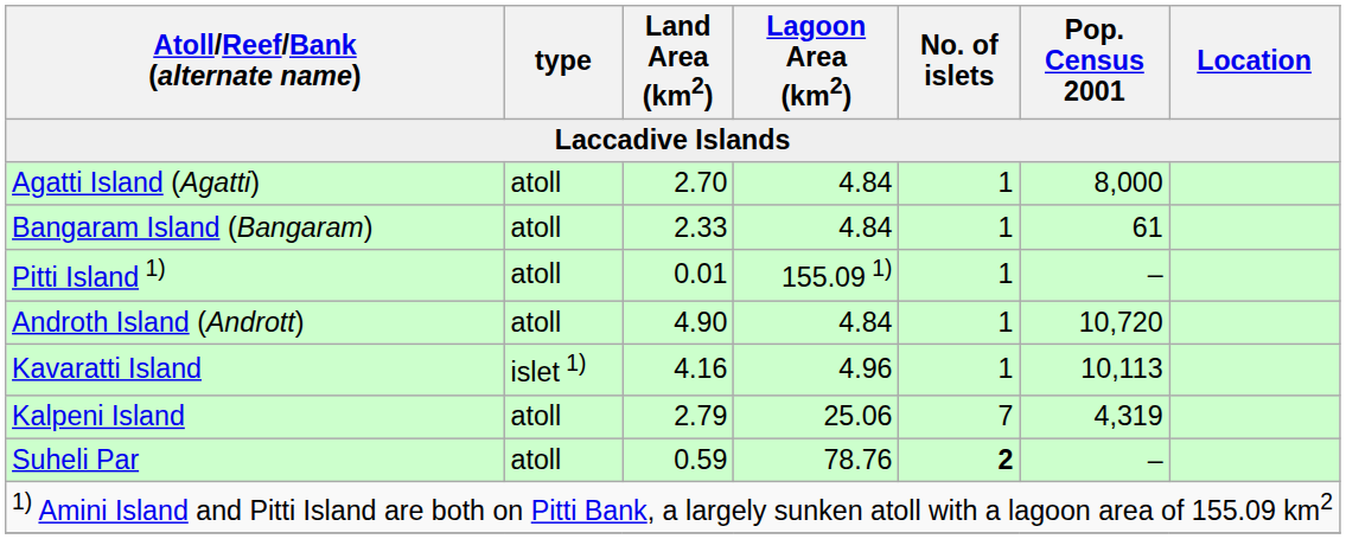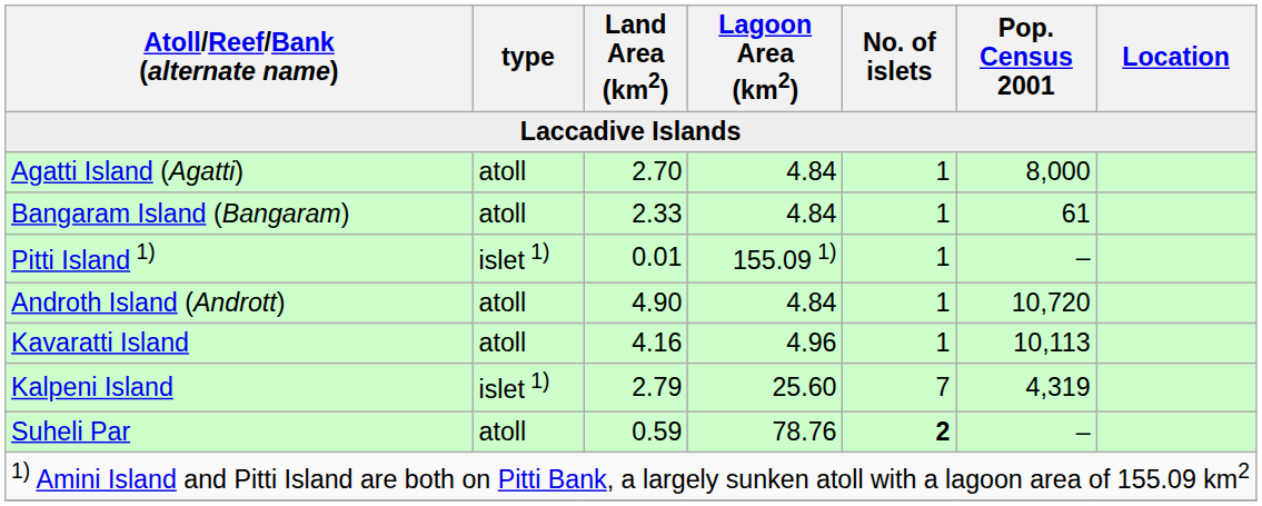Pitti Island 1) | type: atoll -> islet 1)
Kavaratti Island | type: islet 1) -> atoll
Kalpeni Island | type: atoll -> islet 1)
Kalpeni Island | Lagoon Area (km2): 25.06 -> 25.60
